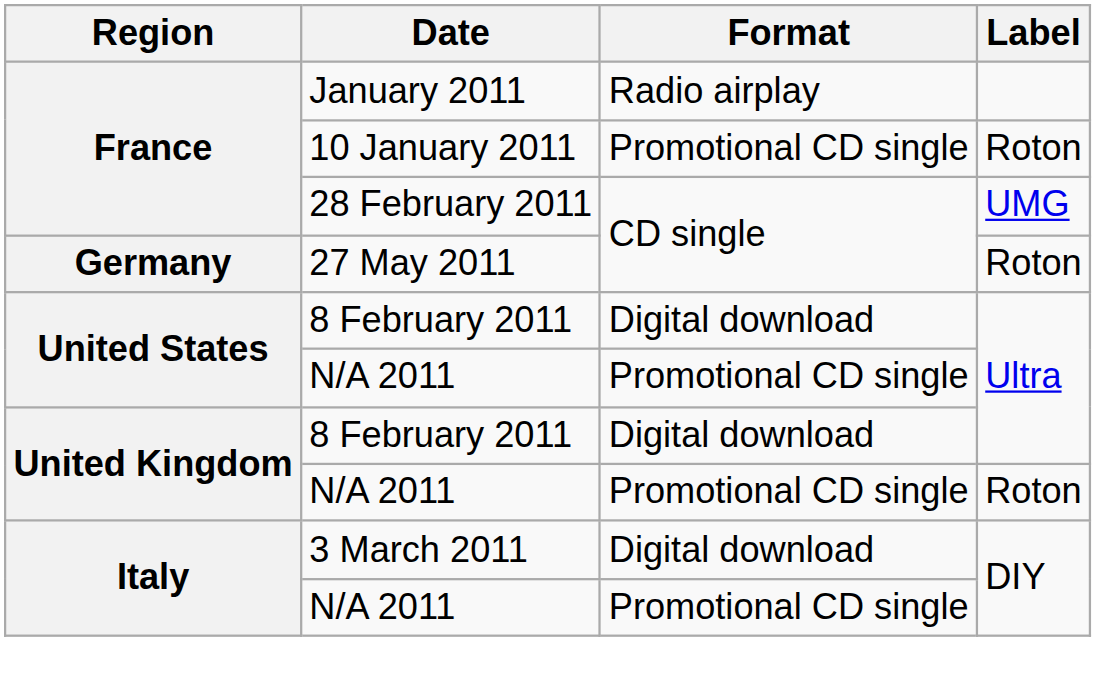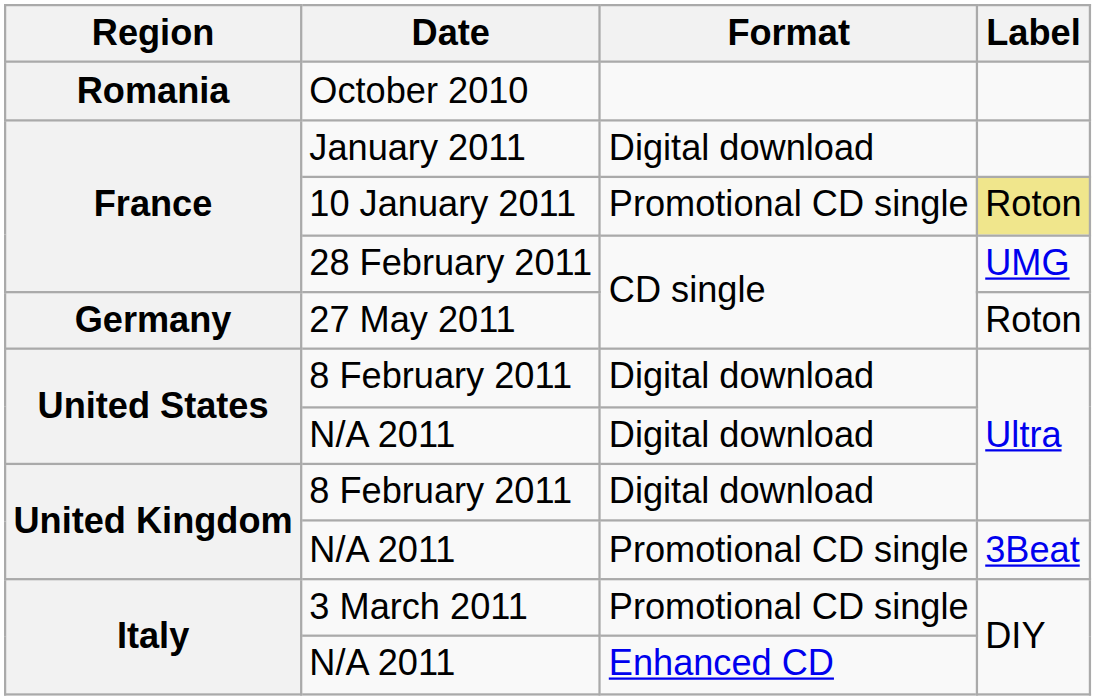+ row: Romania | October 2010
January 2011 | Format: Radio airplay -> Digital download
10 January 2011 | Label: no background -> khaki background
United States / N/A 2011 | Format: Promotional CD single -> Digital download
United Kingdom / N/A 2011 | Label: Roton -> 3Beat
3 March 2011 | Format: Digital download -> Promotional CD single
Italy / N/A 2011 | Format: Promotional CD single -> Enhanced CD
